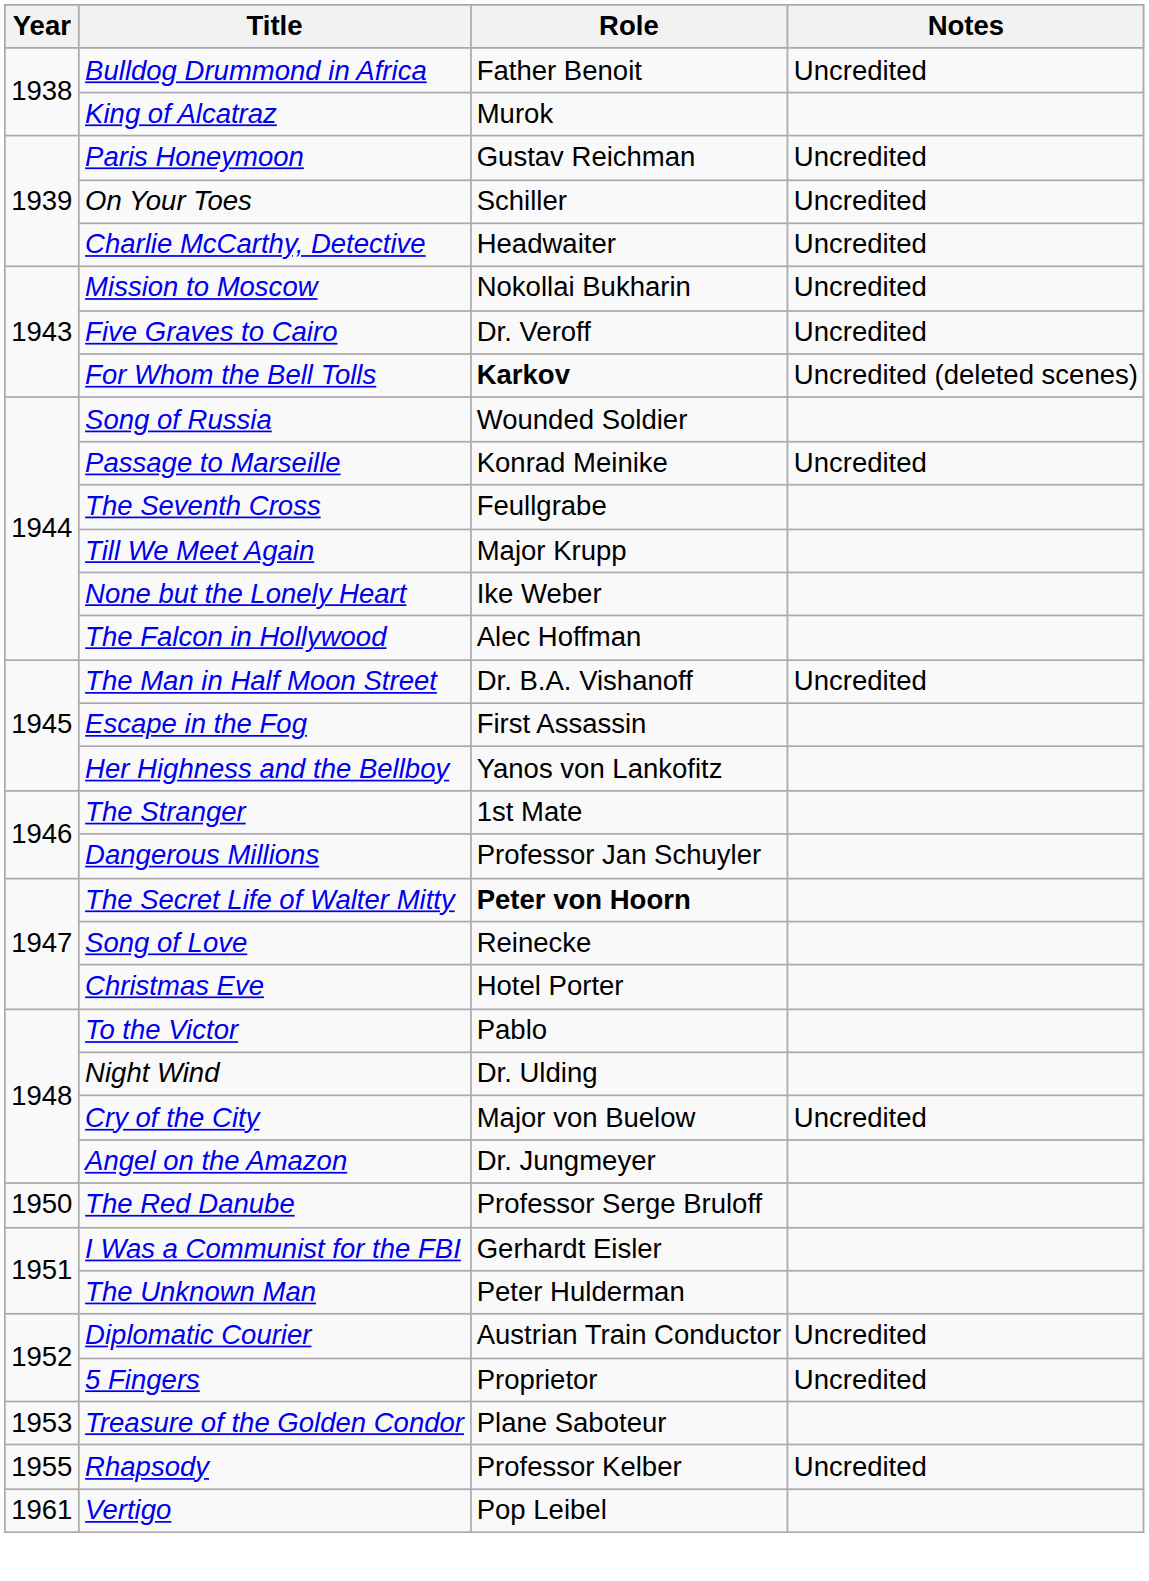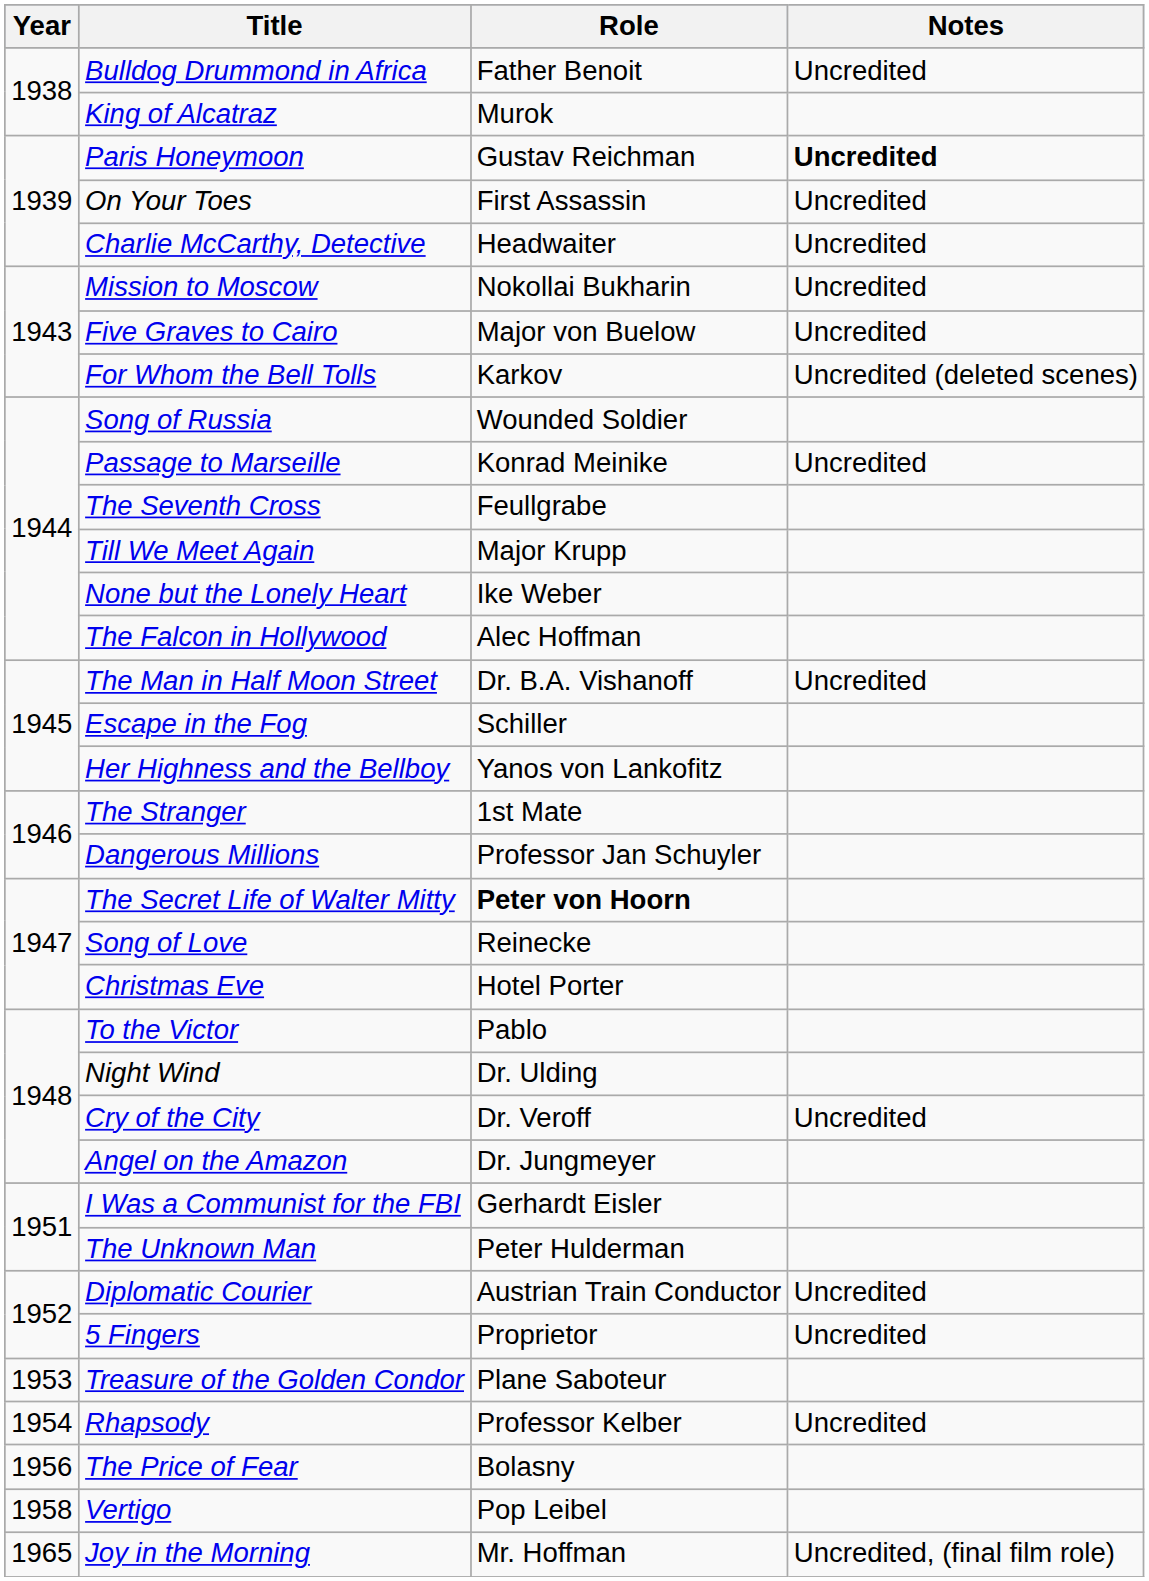Paris Honeymoon | Notes: normal -> bold
On Your Toes | Role: Schiller -> First Assassin
Five Graves to Cairo | Role: Dr. Veroff -> Major von Buelow
For Whom the Bell Tolls | Role: bold -> normal
Escape in the Fog | Role: First Assassin -> Schiller
Cry of the City | Role: Major von Buelow -> Dr. Veroff
- row: 1950 | The Red Danube | Professor Serge Bruloff
Rhapsody | Year: 1955 -> 1954
+ row: 1956 | The Price of Fear | Bolasny
Vertigo | Year: 1961 -> 1958
+ row: 1965 | Joy in the Morning | Mr. Hoffman | Uncredited, (final film role)
